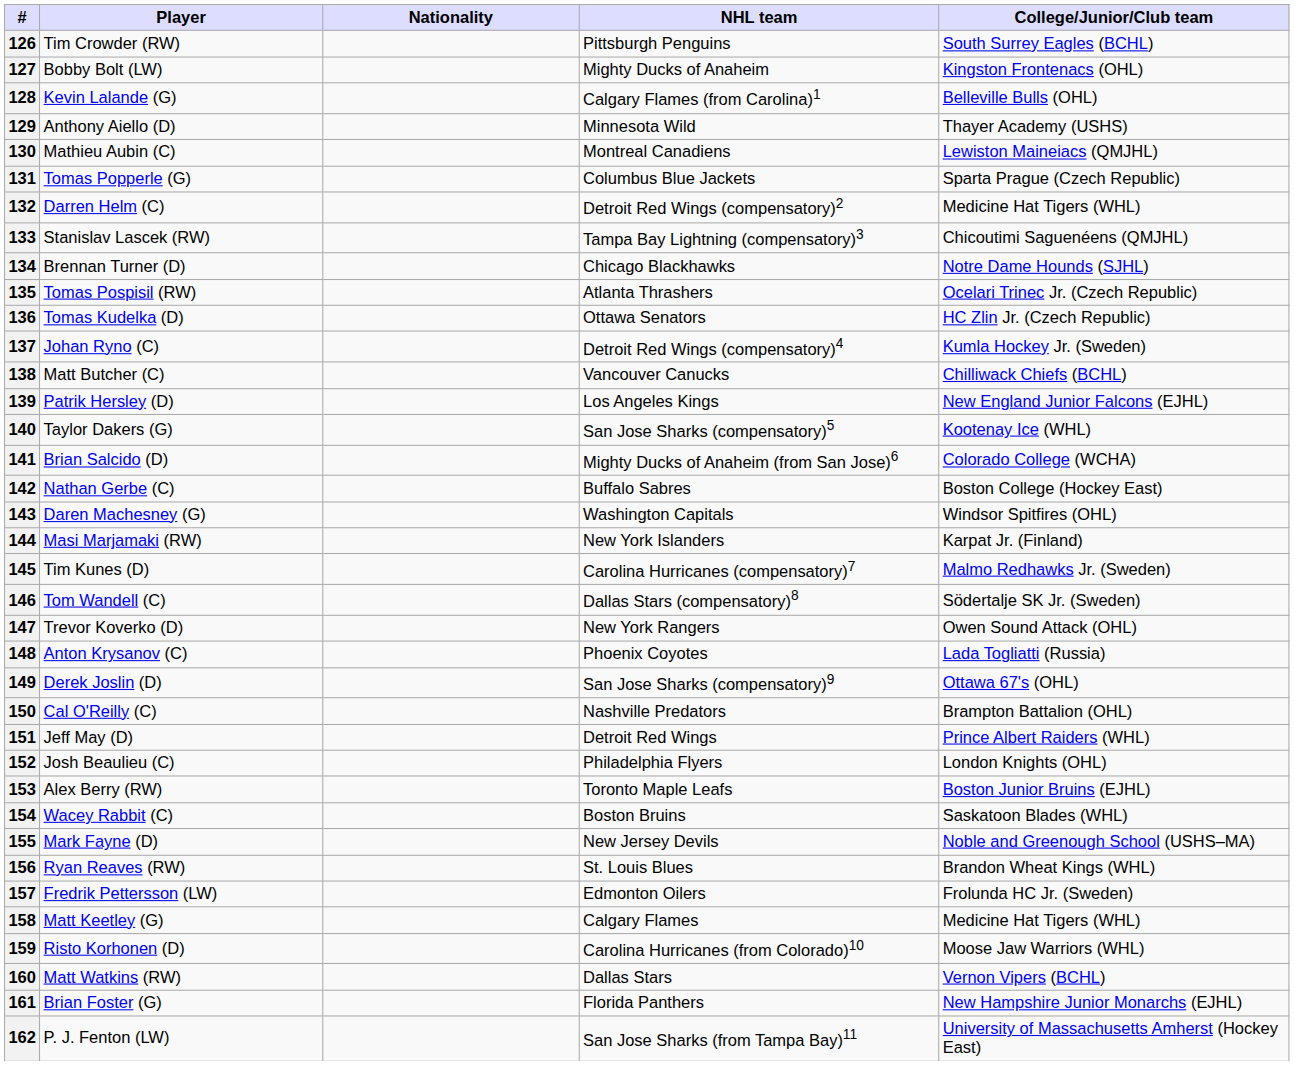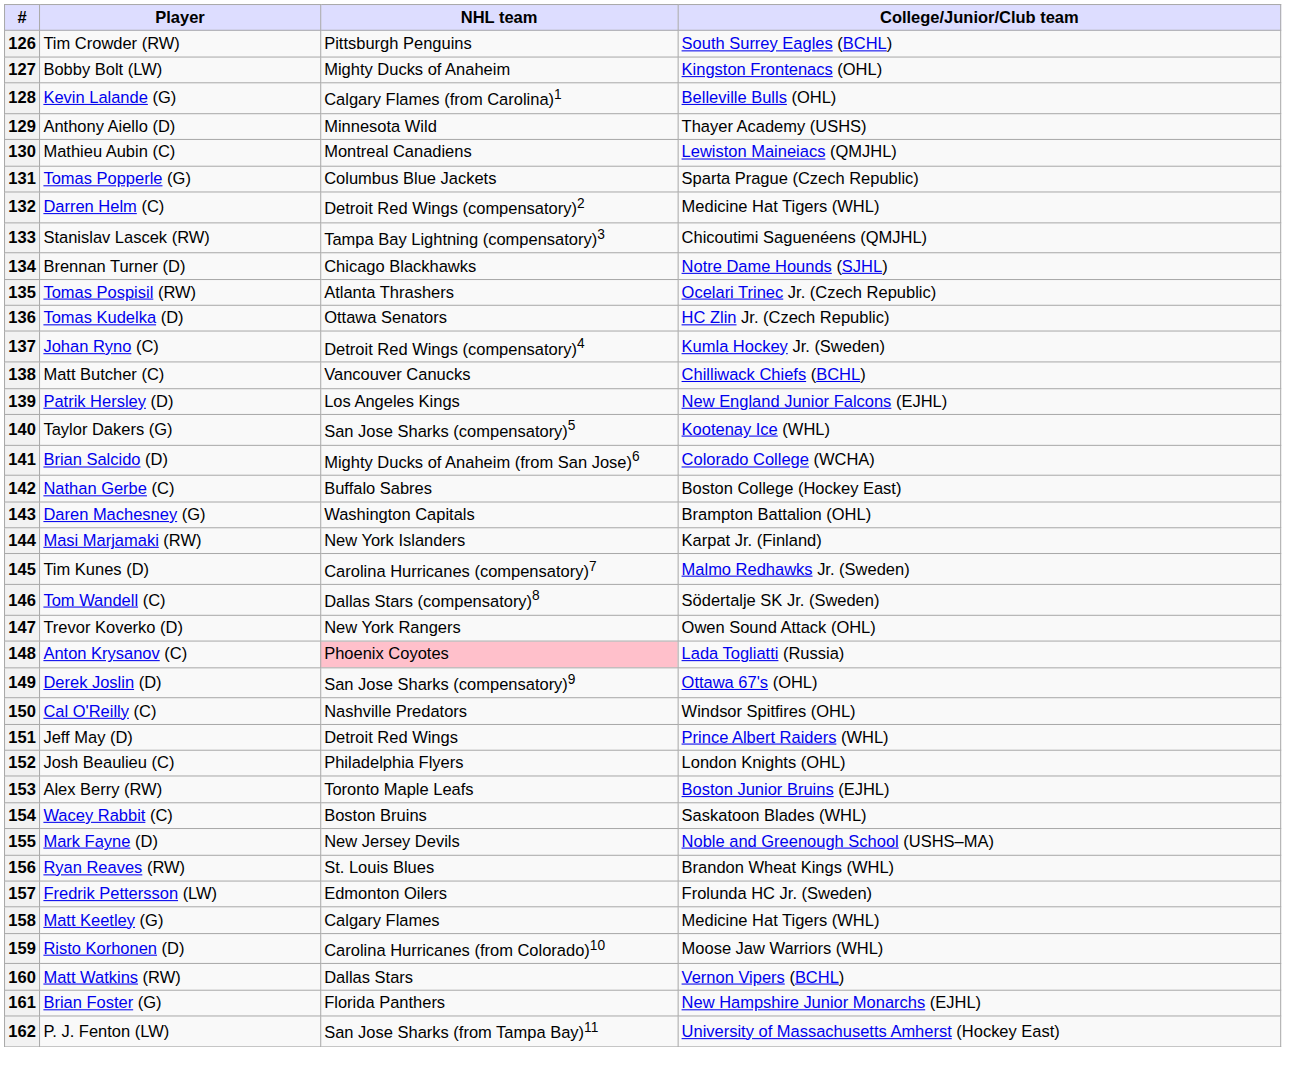- column: Nationality
143 | College/Junior/Club team: Windsor Spitfires (OHL) -> Brampton Battalion (OHL)
148 | NHL team: no background -> pink background
150 | College/Junior/Club team: Brampton Battalion (OHL) -> Windsor Spitfires (OHL)
